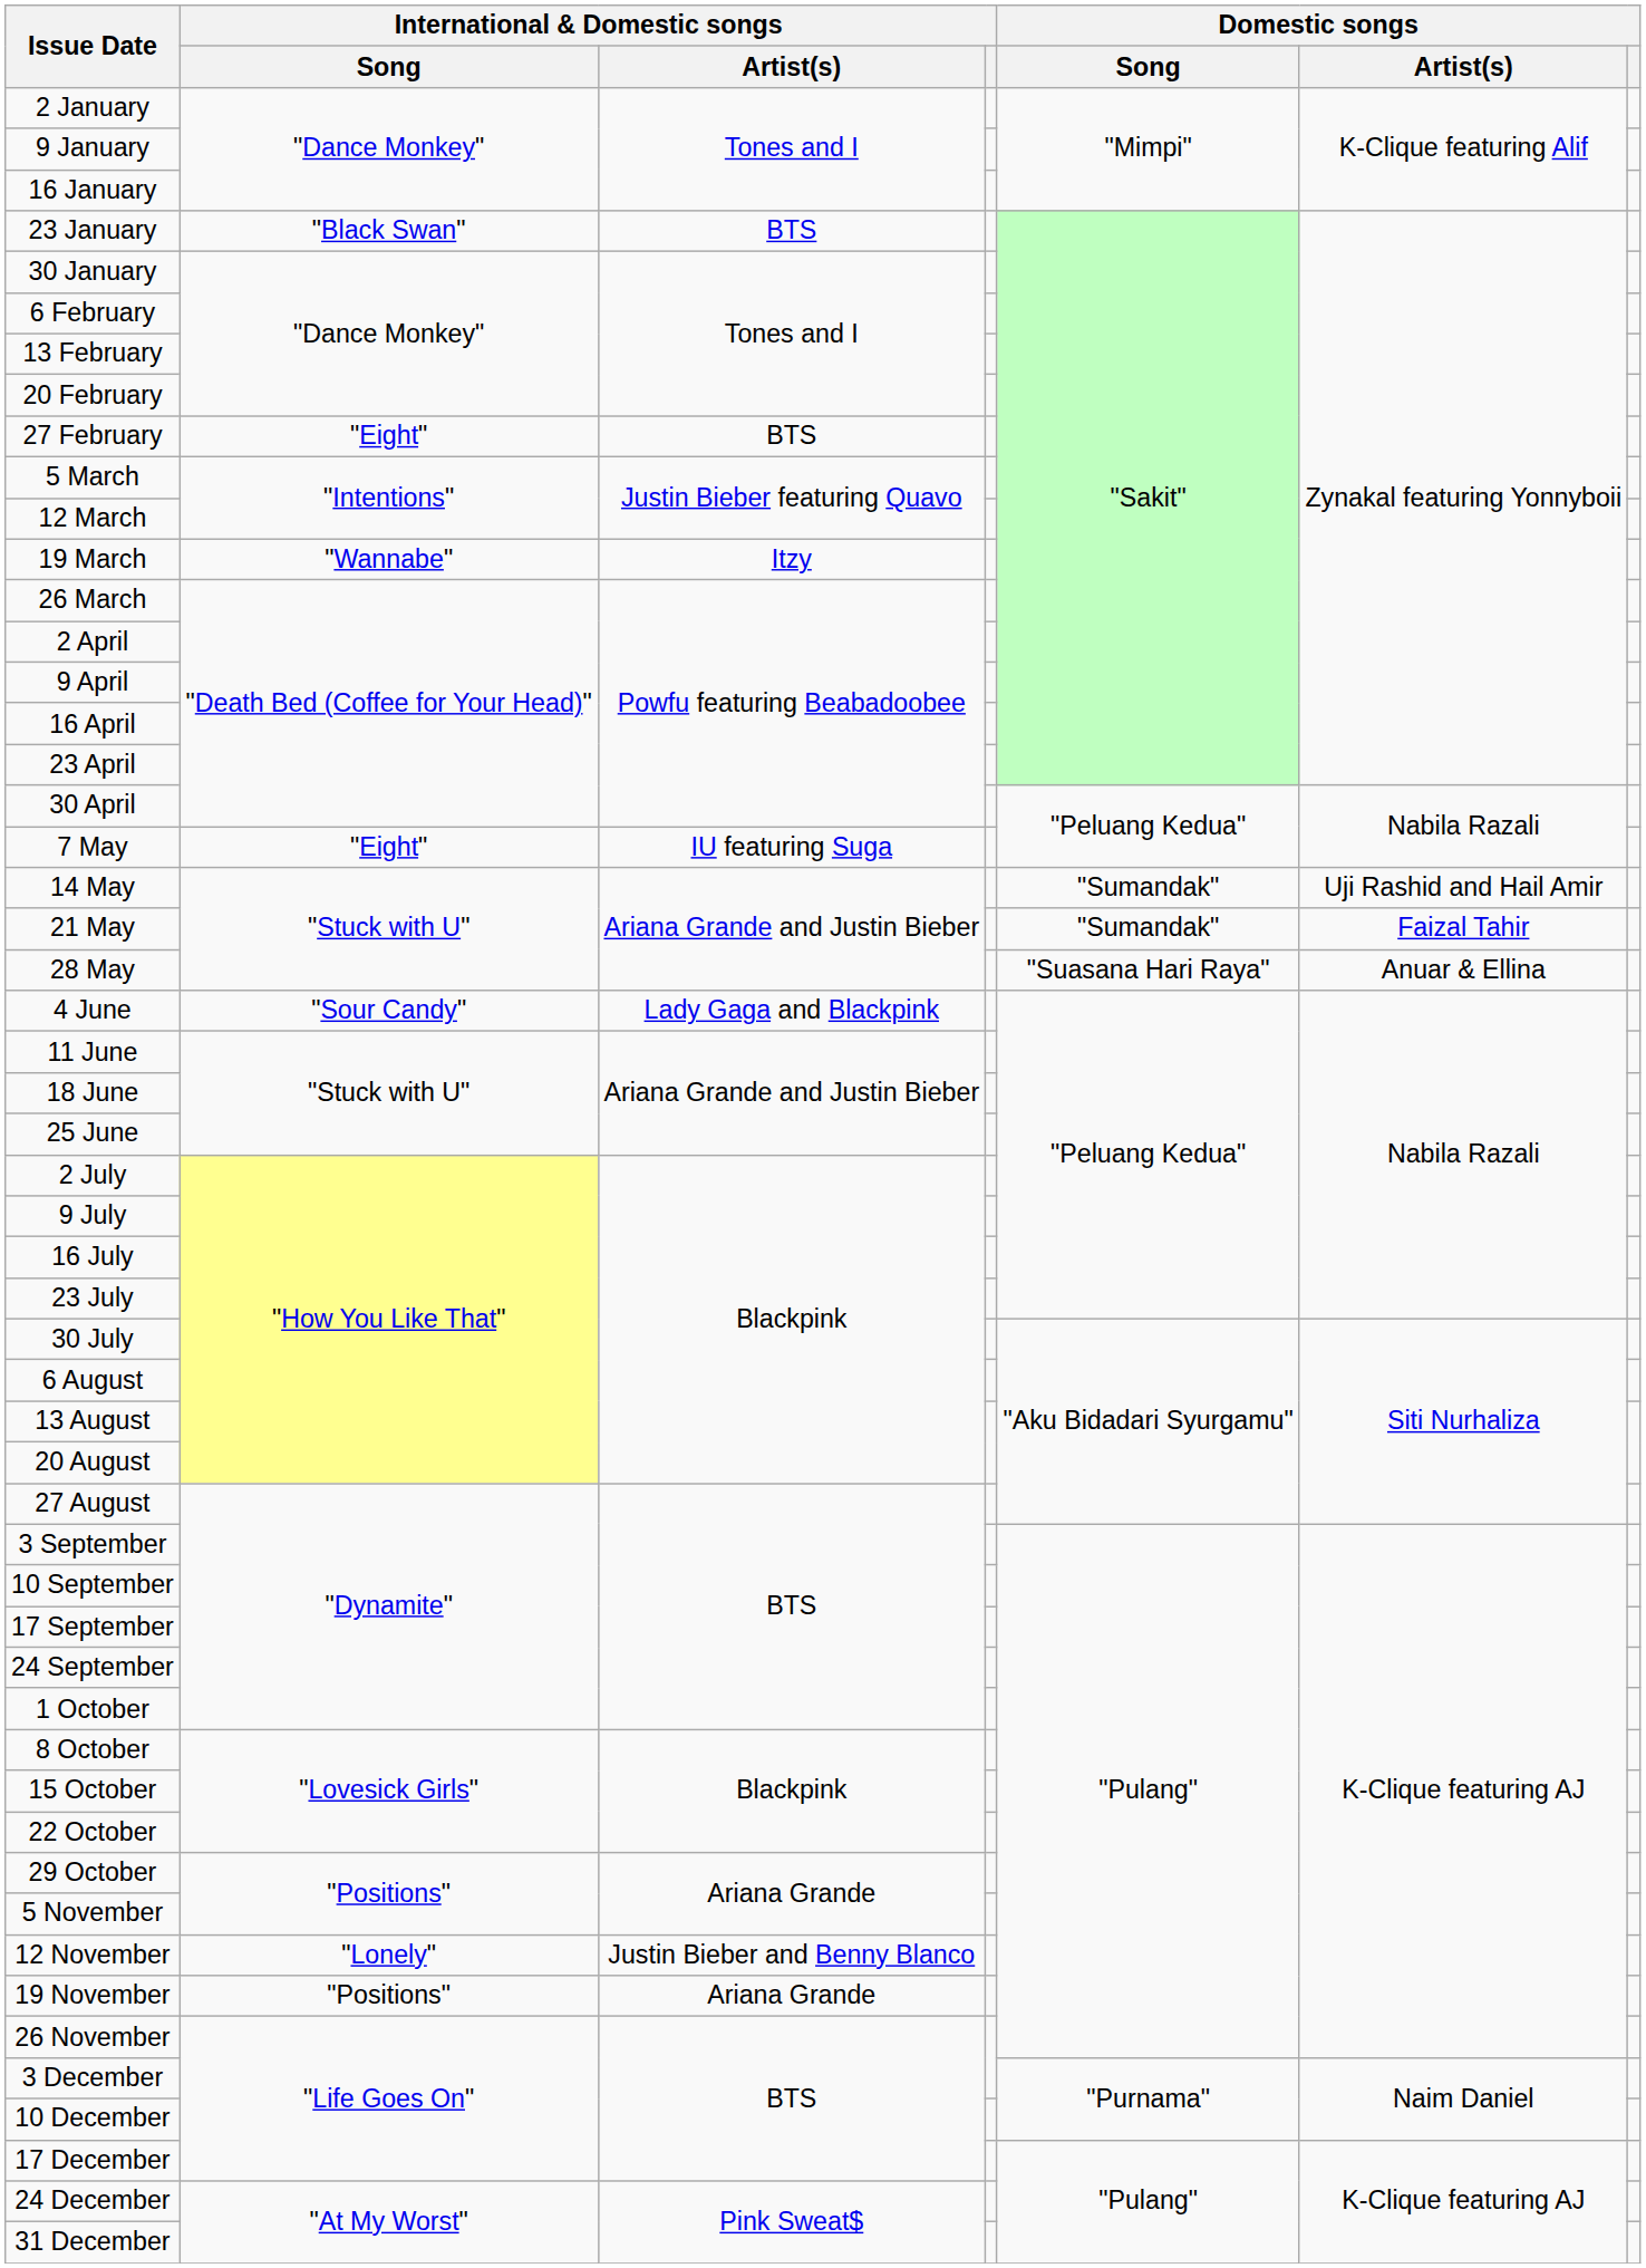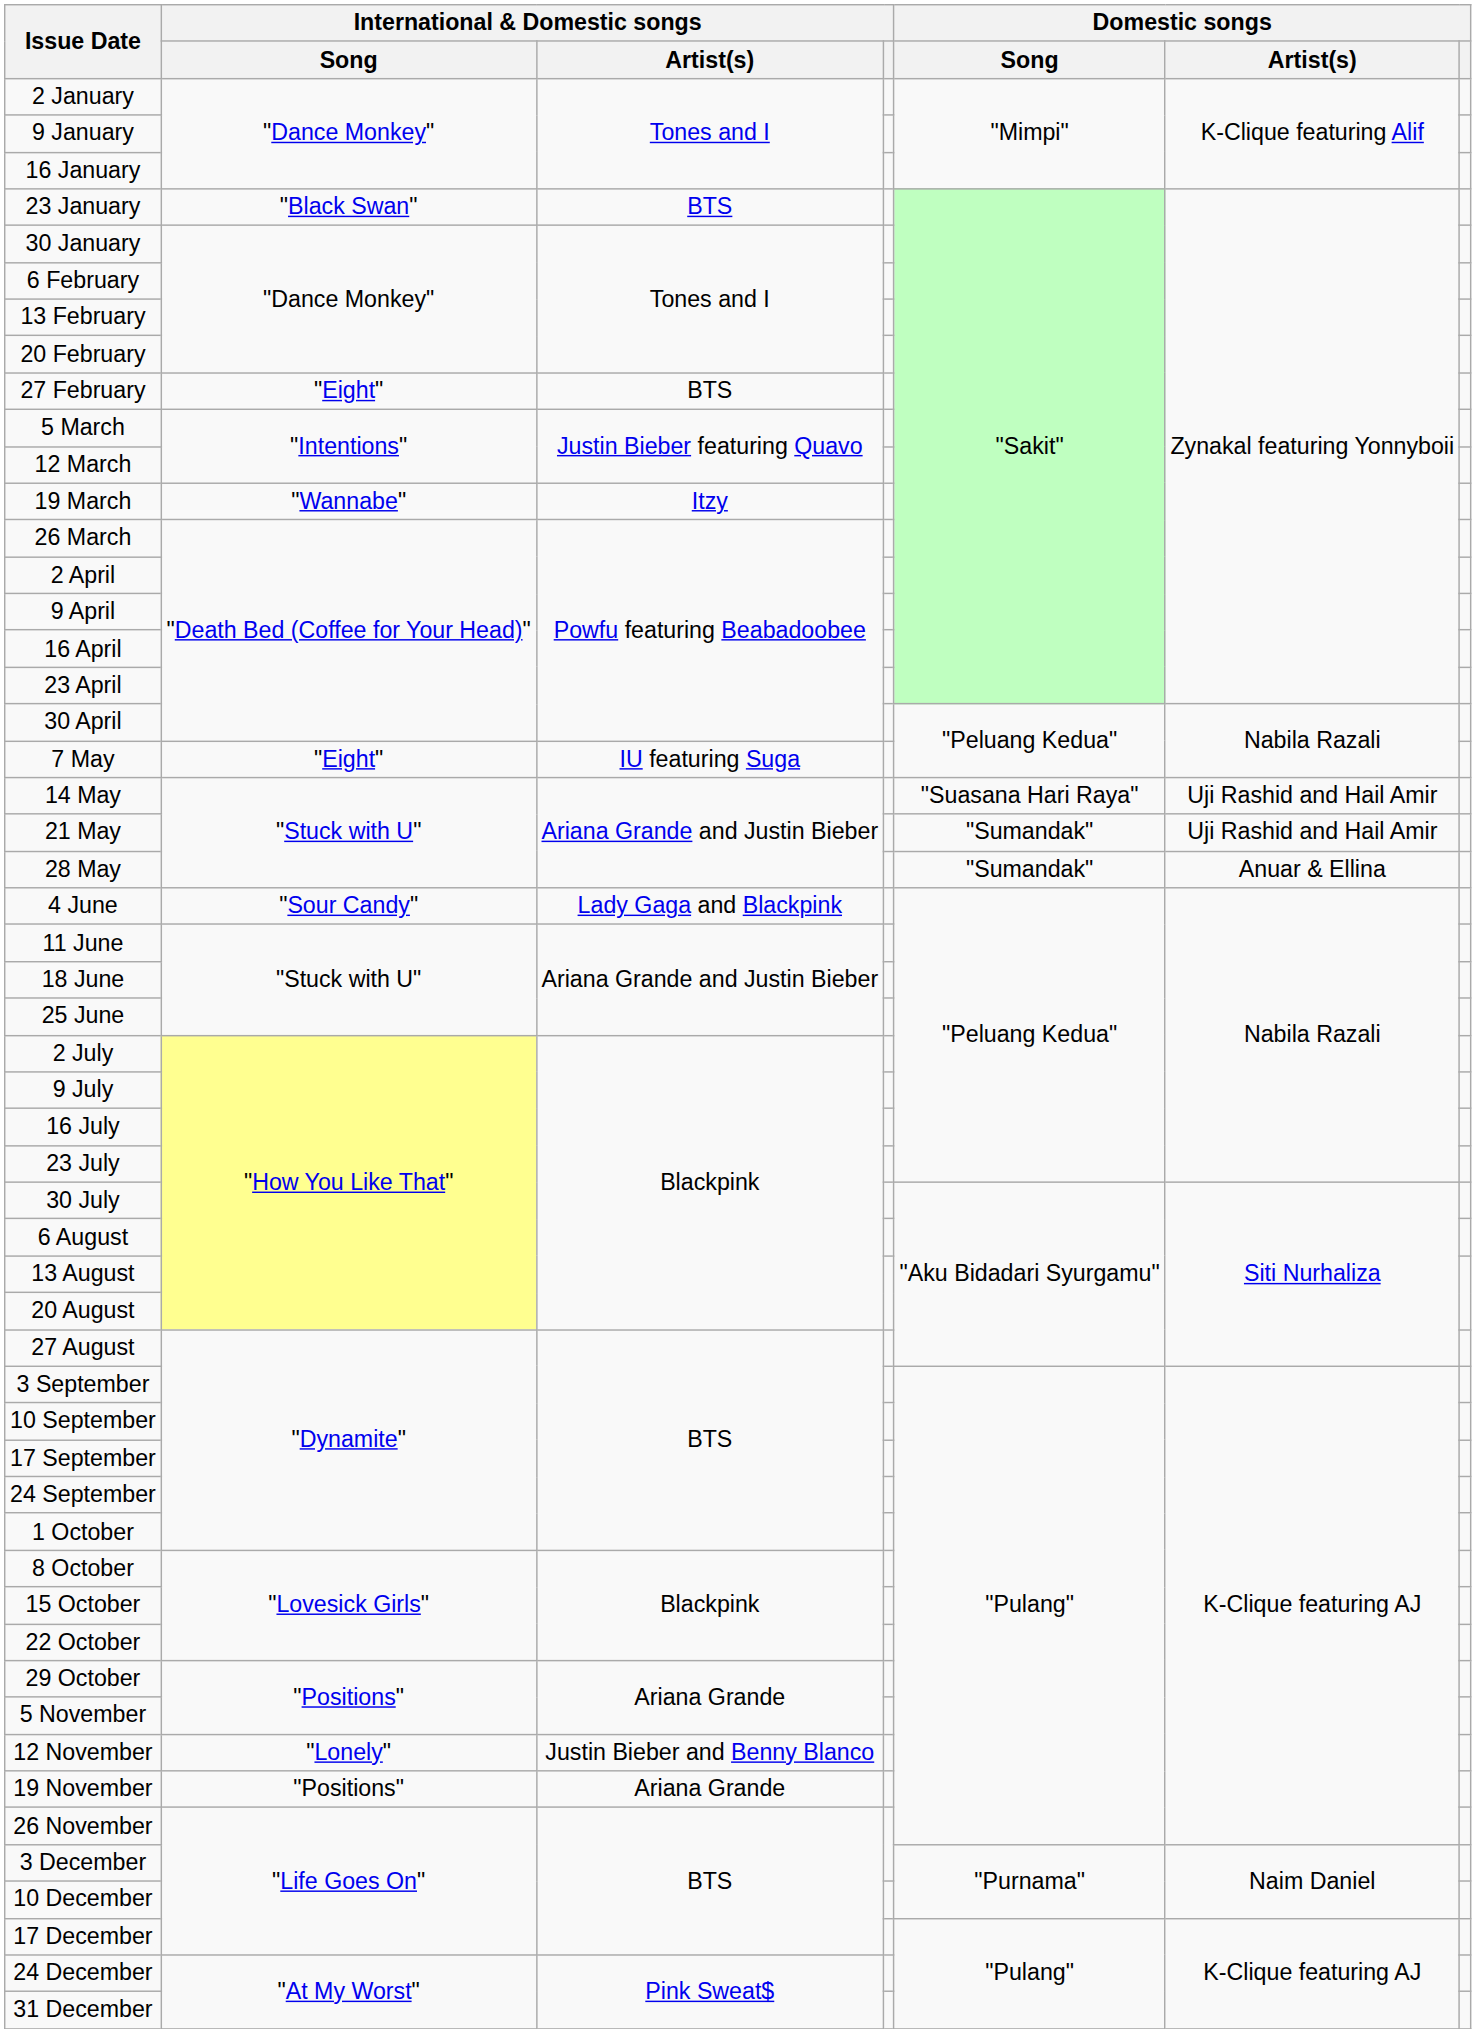14 May | Domestic songs / Song: "Sumandak" -> "Suasana Hari Raya"
21 May | Domestic songs / Artist(s): Faizal Tahir -> Uji Rashid and Hail Amir
28 May | Domestic songs / Song: "Suasana Hari Raya" -> "Sumandak"
